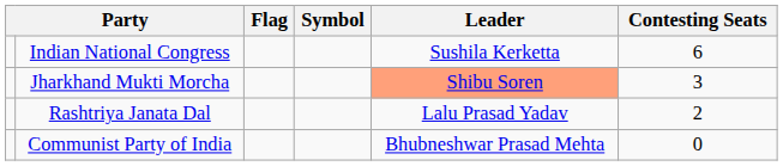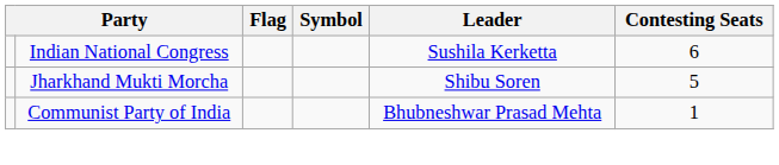Jharkhand Mukti Morcha | Leader: lightsalmon background -> no background
Jharkhand Mukti Morcha | Contesting Seats: 3 -> 5
- row: Rashtriya Janata Dal | Lalu Prasad Yadav | 2
Communist Party of India | Contesting Seats: 0 -> 1
